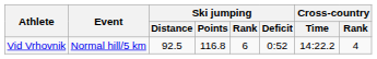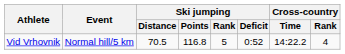Vid Vrhovnik | Ski jumping / Distance: 92.5 -> 70.5
Vid Vrhovnik | Ski jumping / Rank: 6 -> 5
